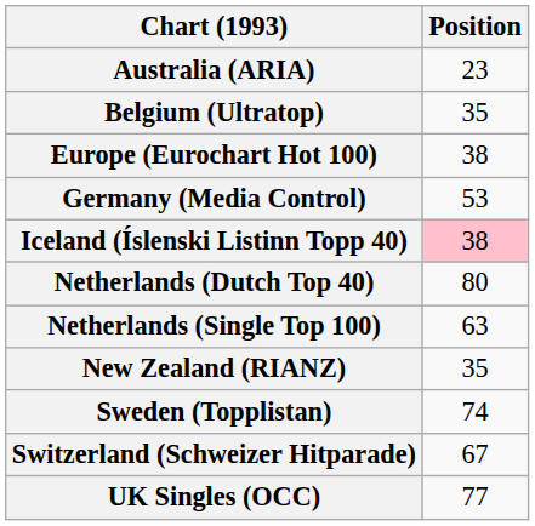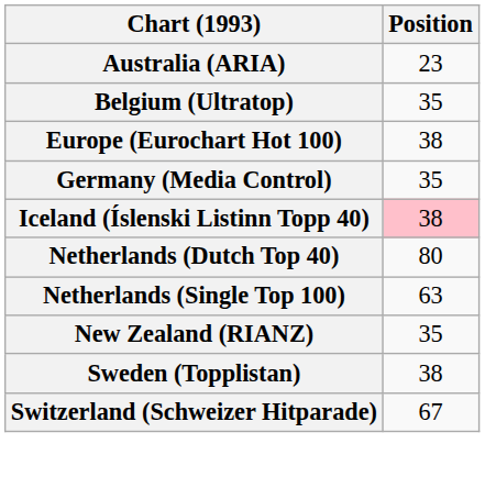Germany (Media Control) | Position: 53 -> 35
Sweden (Topplistan) | Position: 74 -> 38
- row: UK Singles (OCC) | 77
